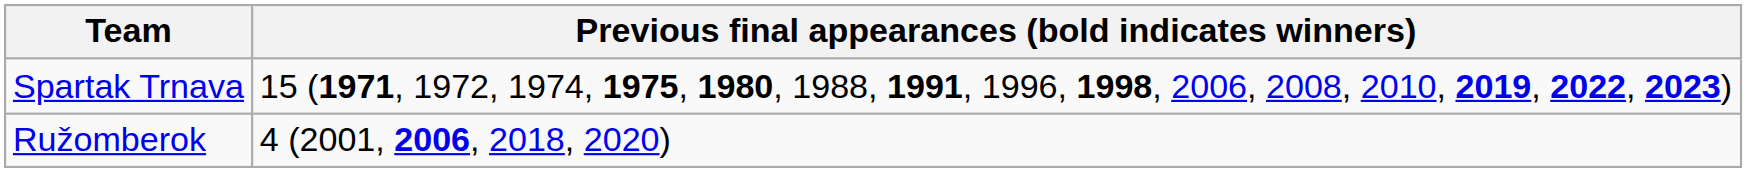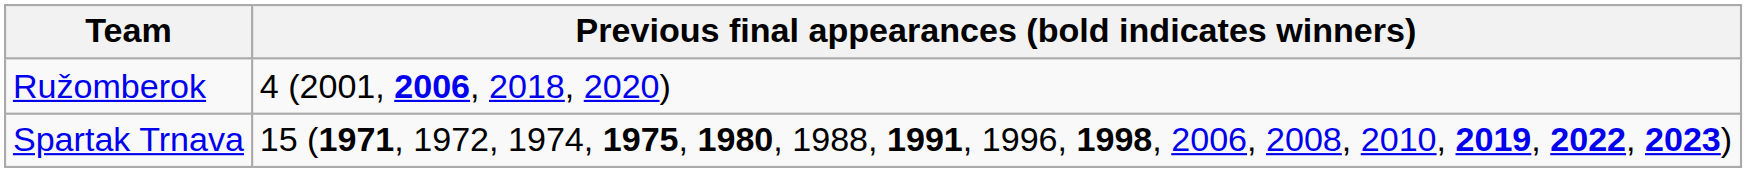rows swapped: Ružomberok <-> Spartak Trnava
